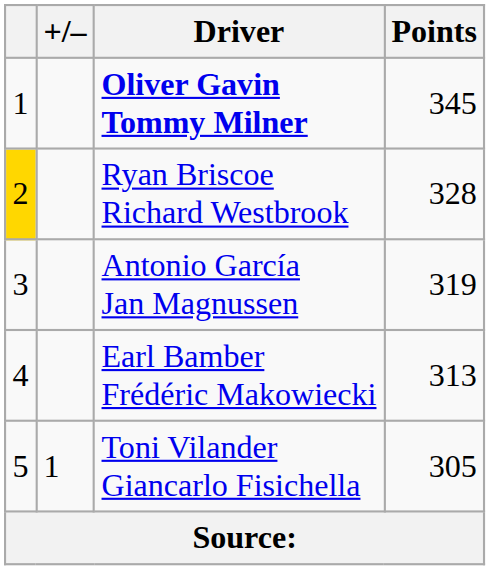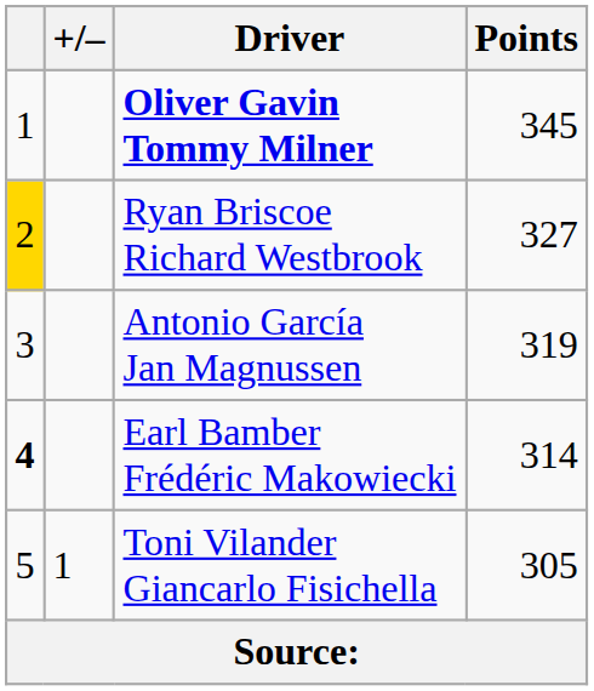Ryan Briscoe Richard Westbrook | Points: 328 -> 327
Earl Bamber Frédéric Makowiecki | column 1: normal -> bold
Earl Bamber Frédéric Makowiecki | Points: 313 -> 314
